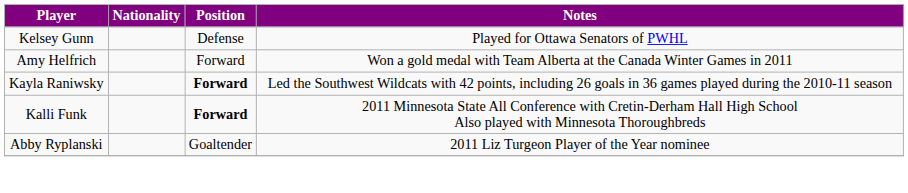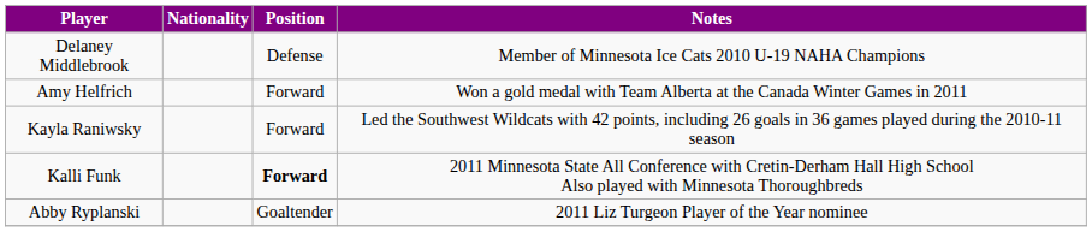+ row: Delaney Middlebrook | Defense | Member of Minnesota Ice Cats 2010 U-19 NAHA Champions
- row: Kelsey Gunn | Defense | Played for Ottawa Senators of PWHL
Kayla Raniwsky | Position: bold -> normal
